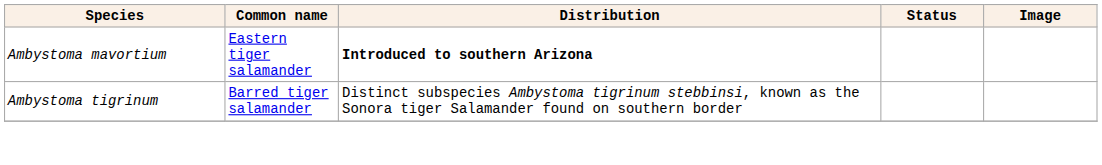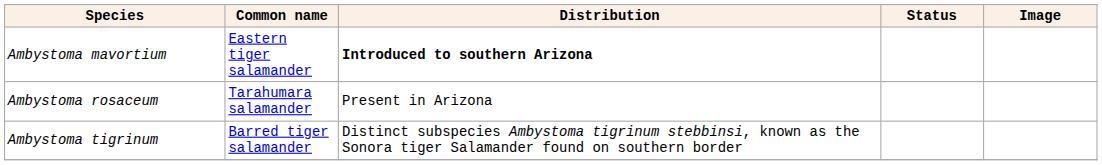+ row: Ambystoma rosaceum | Tarahumara salamander | Present in Arizona
